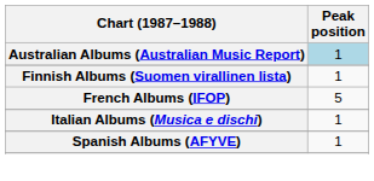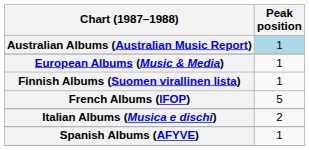+ row: European Albums (Music & Media) | 1
Italian Albums (Musica e dischi) | Peak position: 1 -> 2
